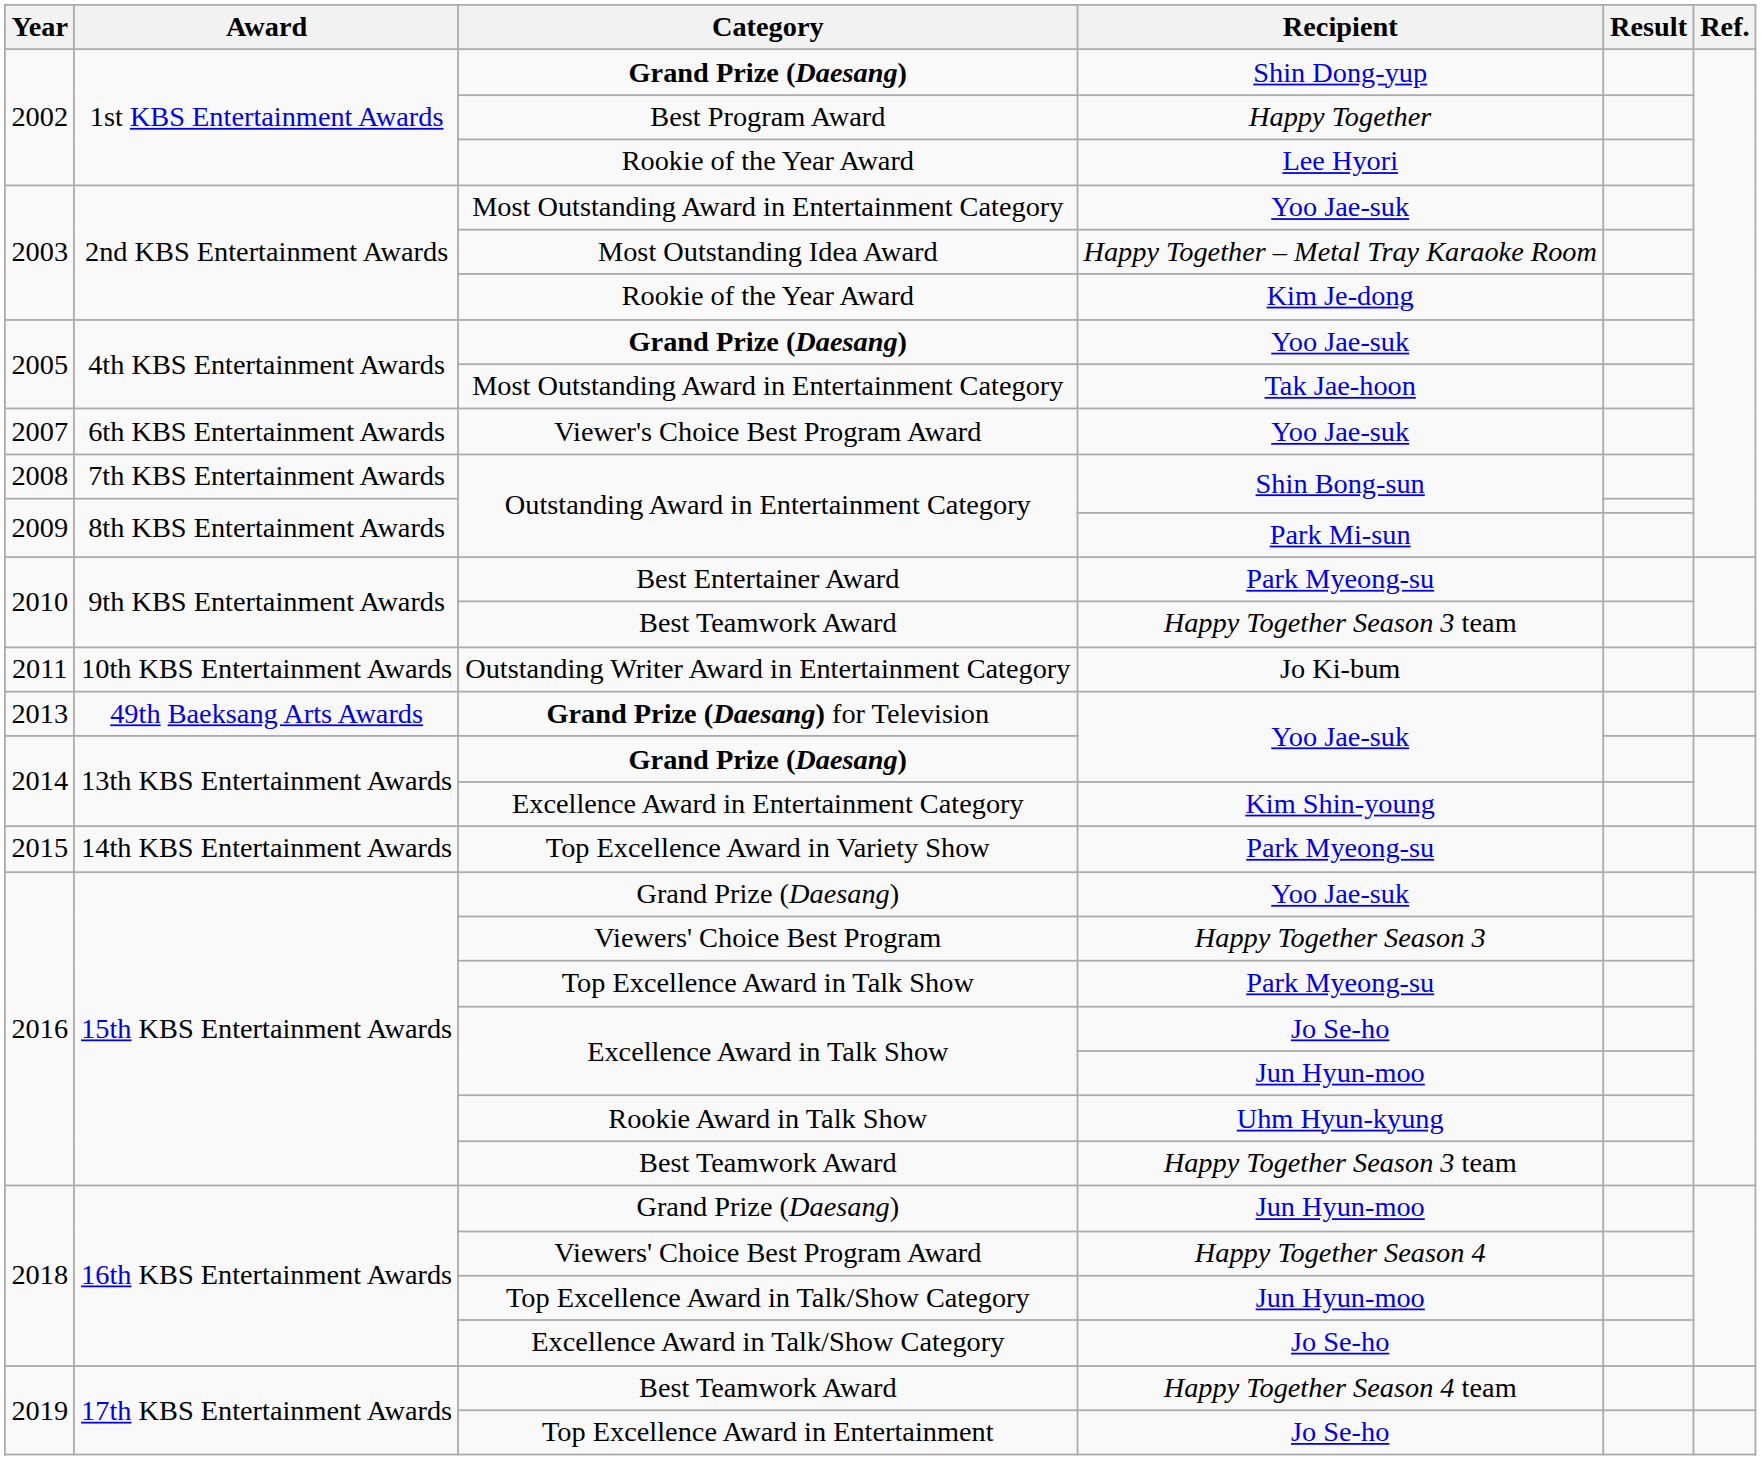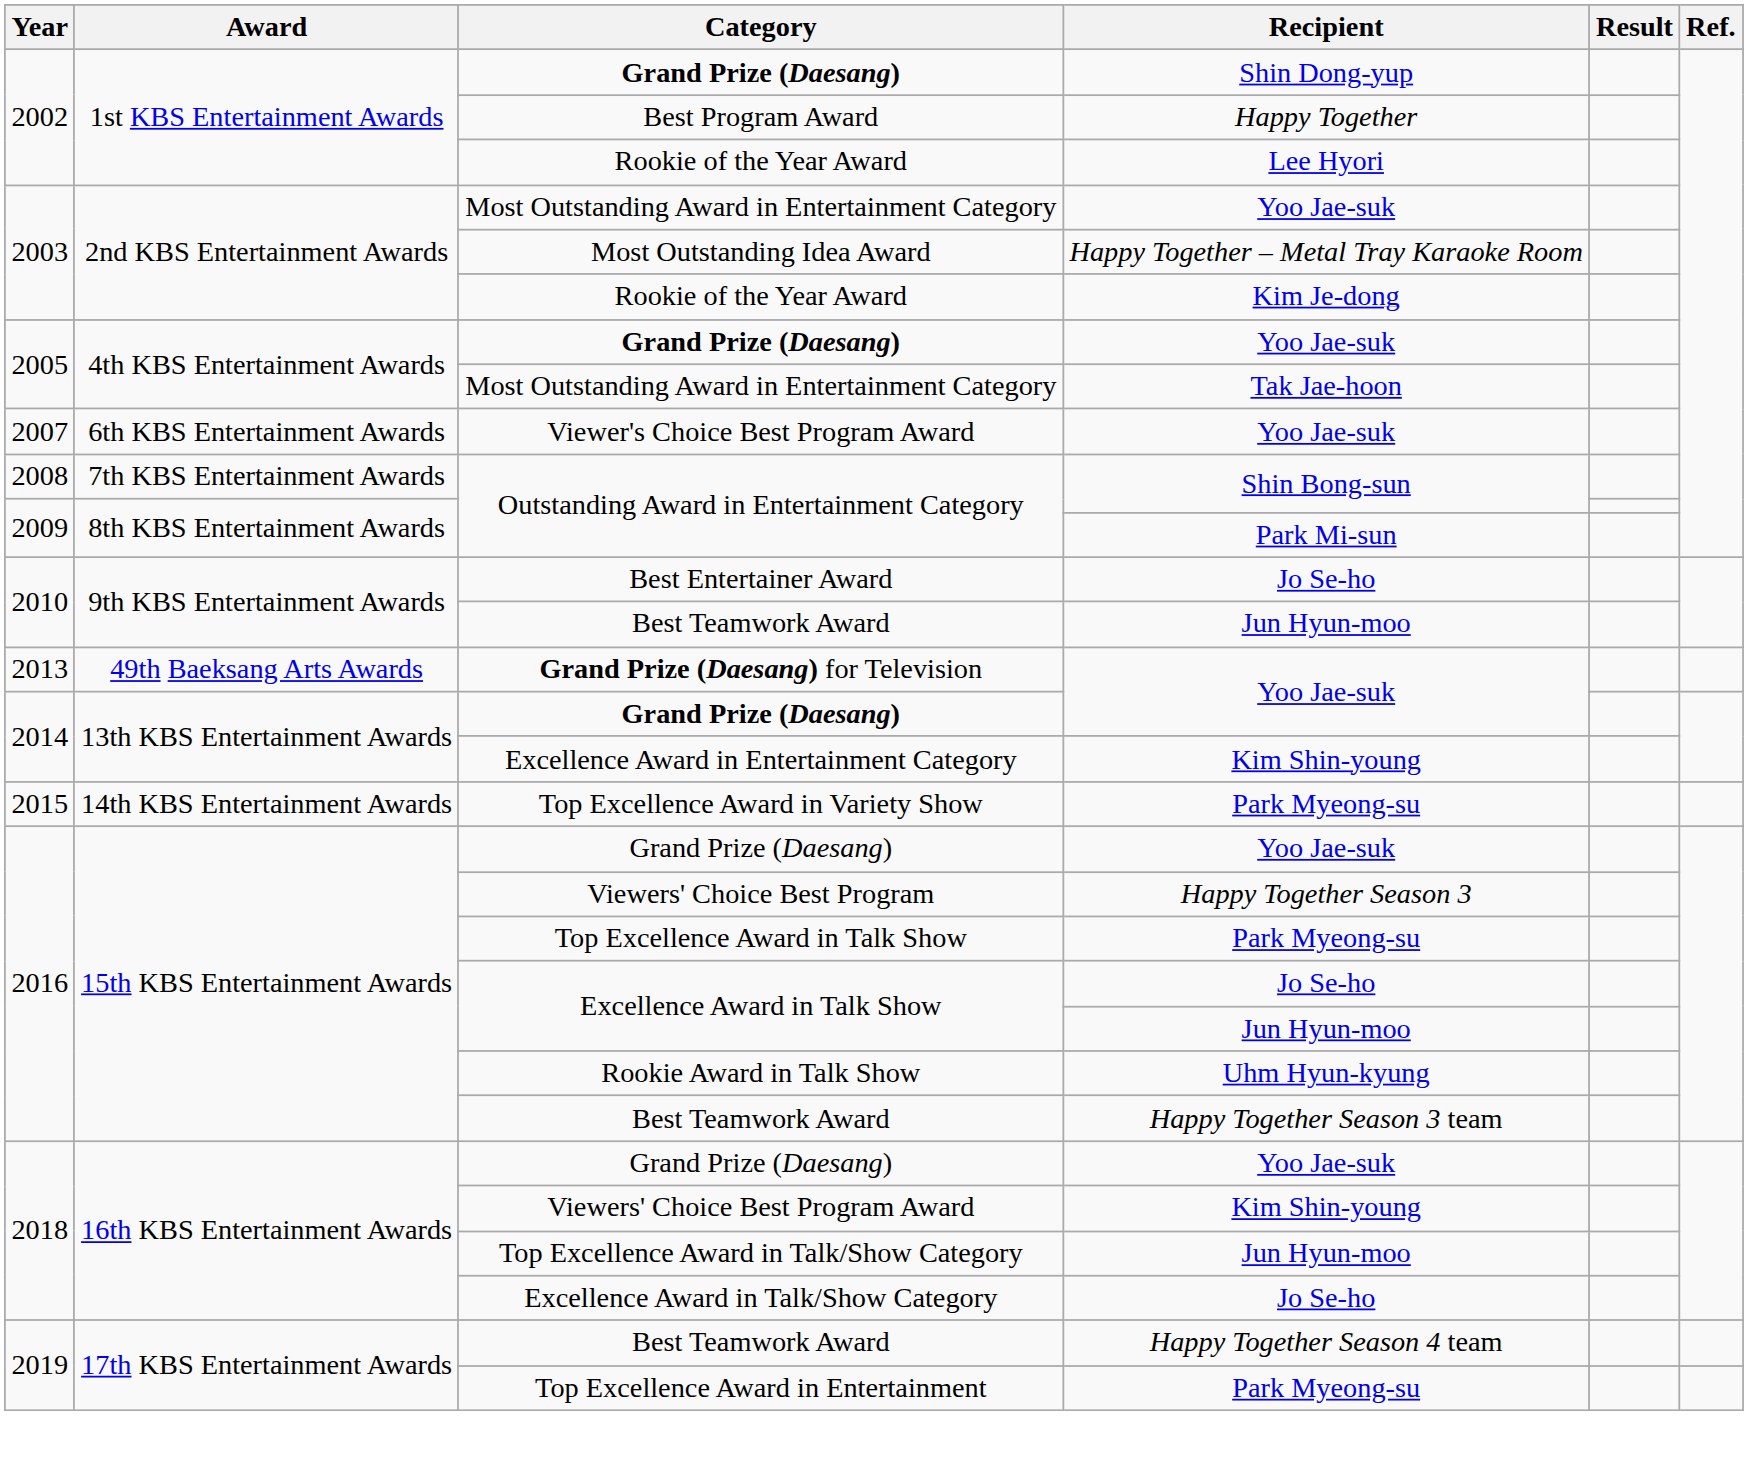Best Entertainer Award | Recipient: Park Myeong-su -> Jo Se-ho
2010 / Best Teamwork Award | Recipient: Happy Together Season 3 team -> Jun Hyun-moo
- row: 2011 | 10th KBS Entertainment Awards | Outstanding Writer Award in Entertainment Category | Jo Ki-bum
2018 / Grand Prize (Daesang) | Recipient: Jun Hyun-moo -> Yoo Jae-suk
Viewers' Choice Best Program Award | Recipient: Happy Together Season 4 -> Kim Shin-young
Top Excellence Award in Entertainment | Recipient: Jo Se-ho -> Park Myeong-su
